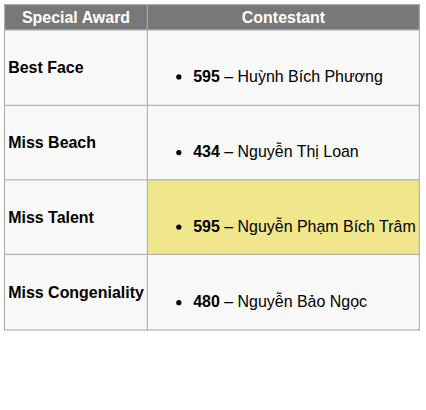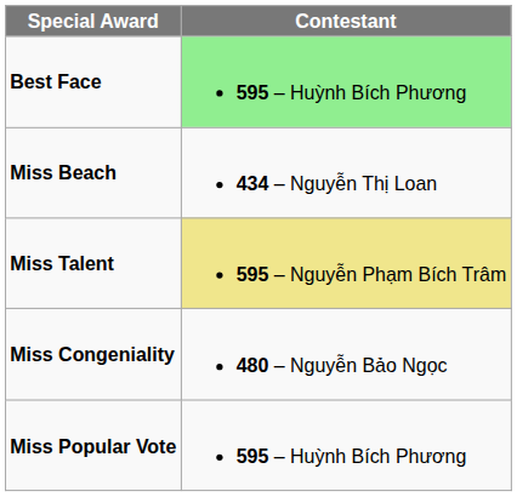Best Face | Contestant: no background -> lightgreen background
+ row: Miss Popular Vote | 595 – Huỳnh Bích Phương
